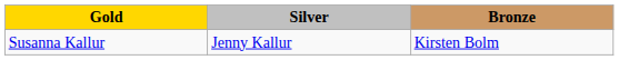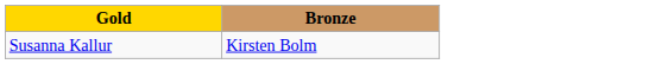- column: Silver | Jenny Kallur
